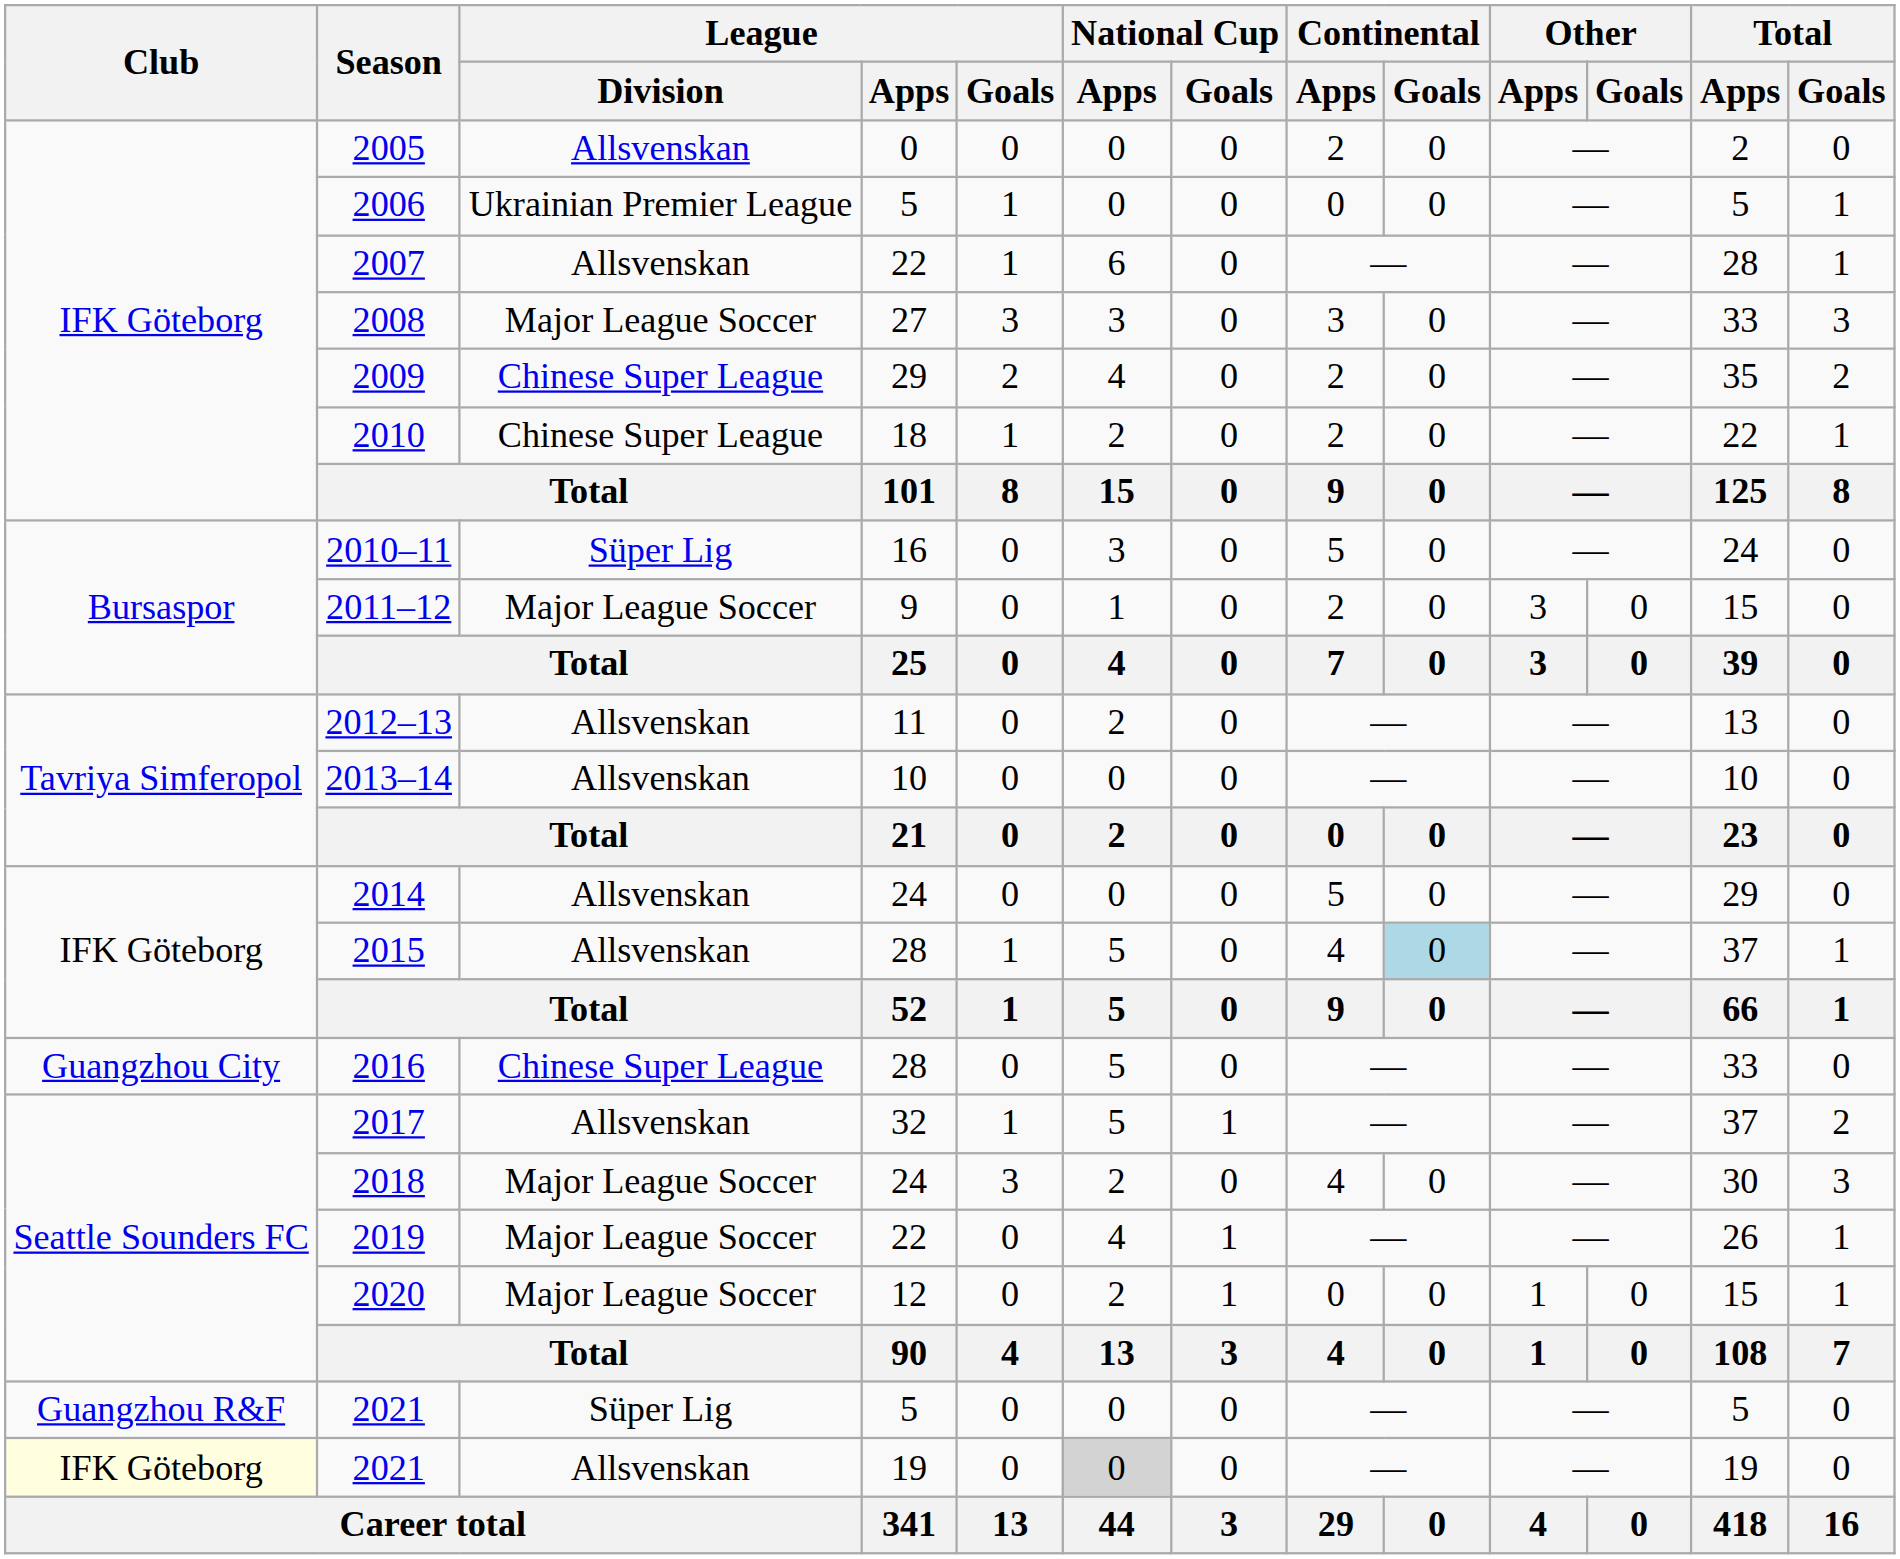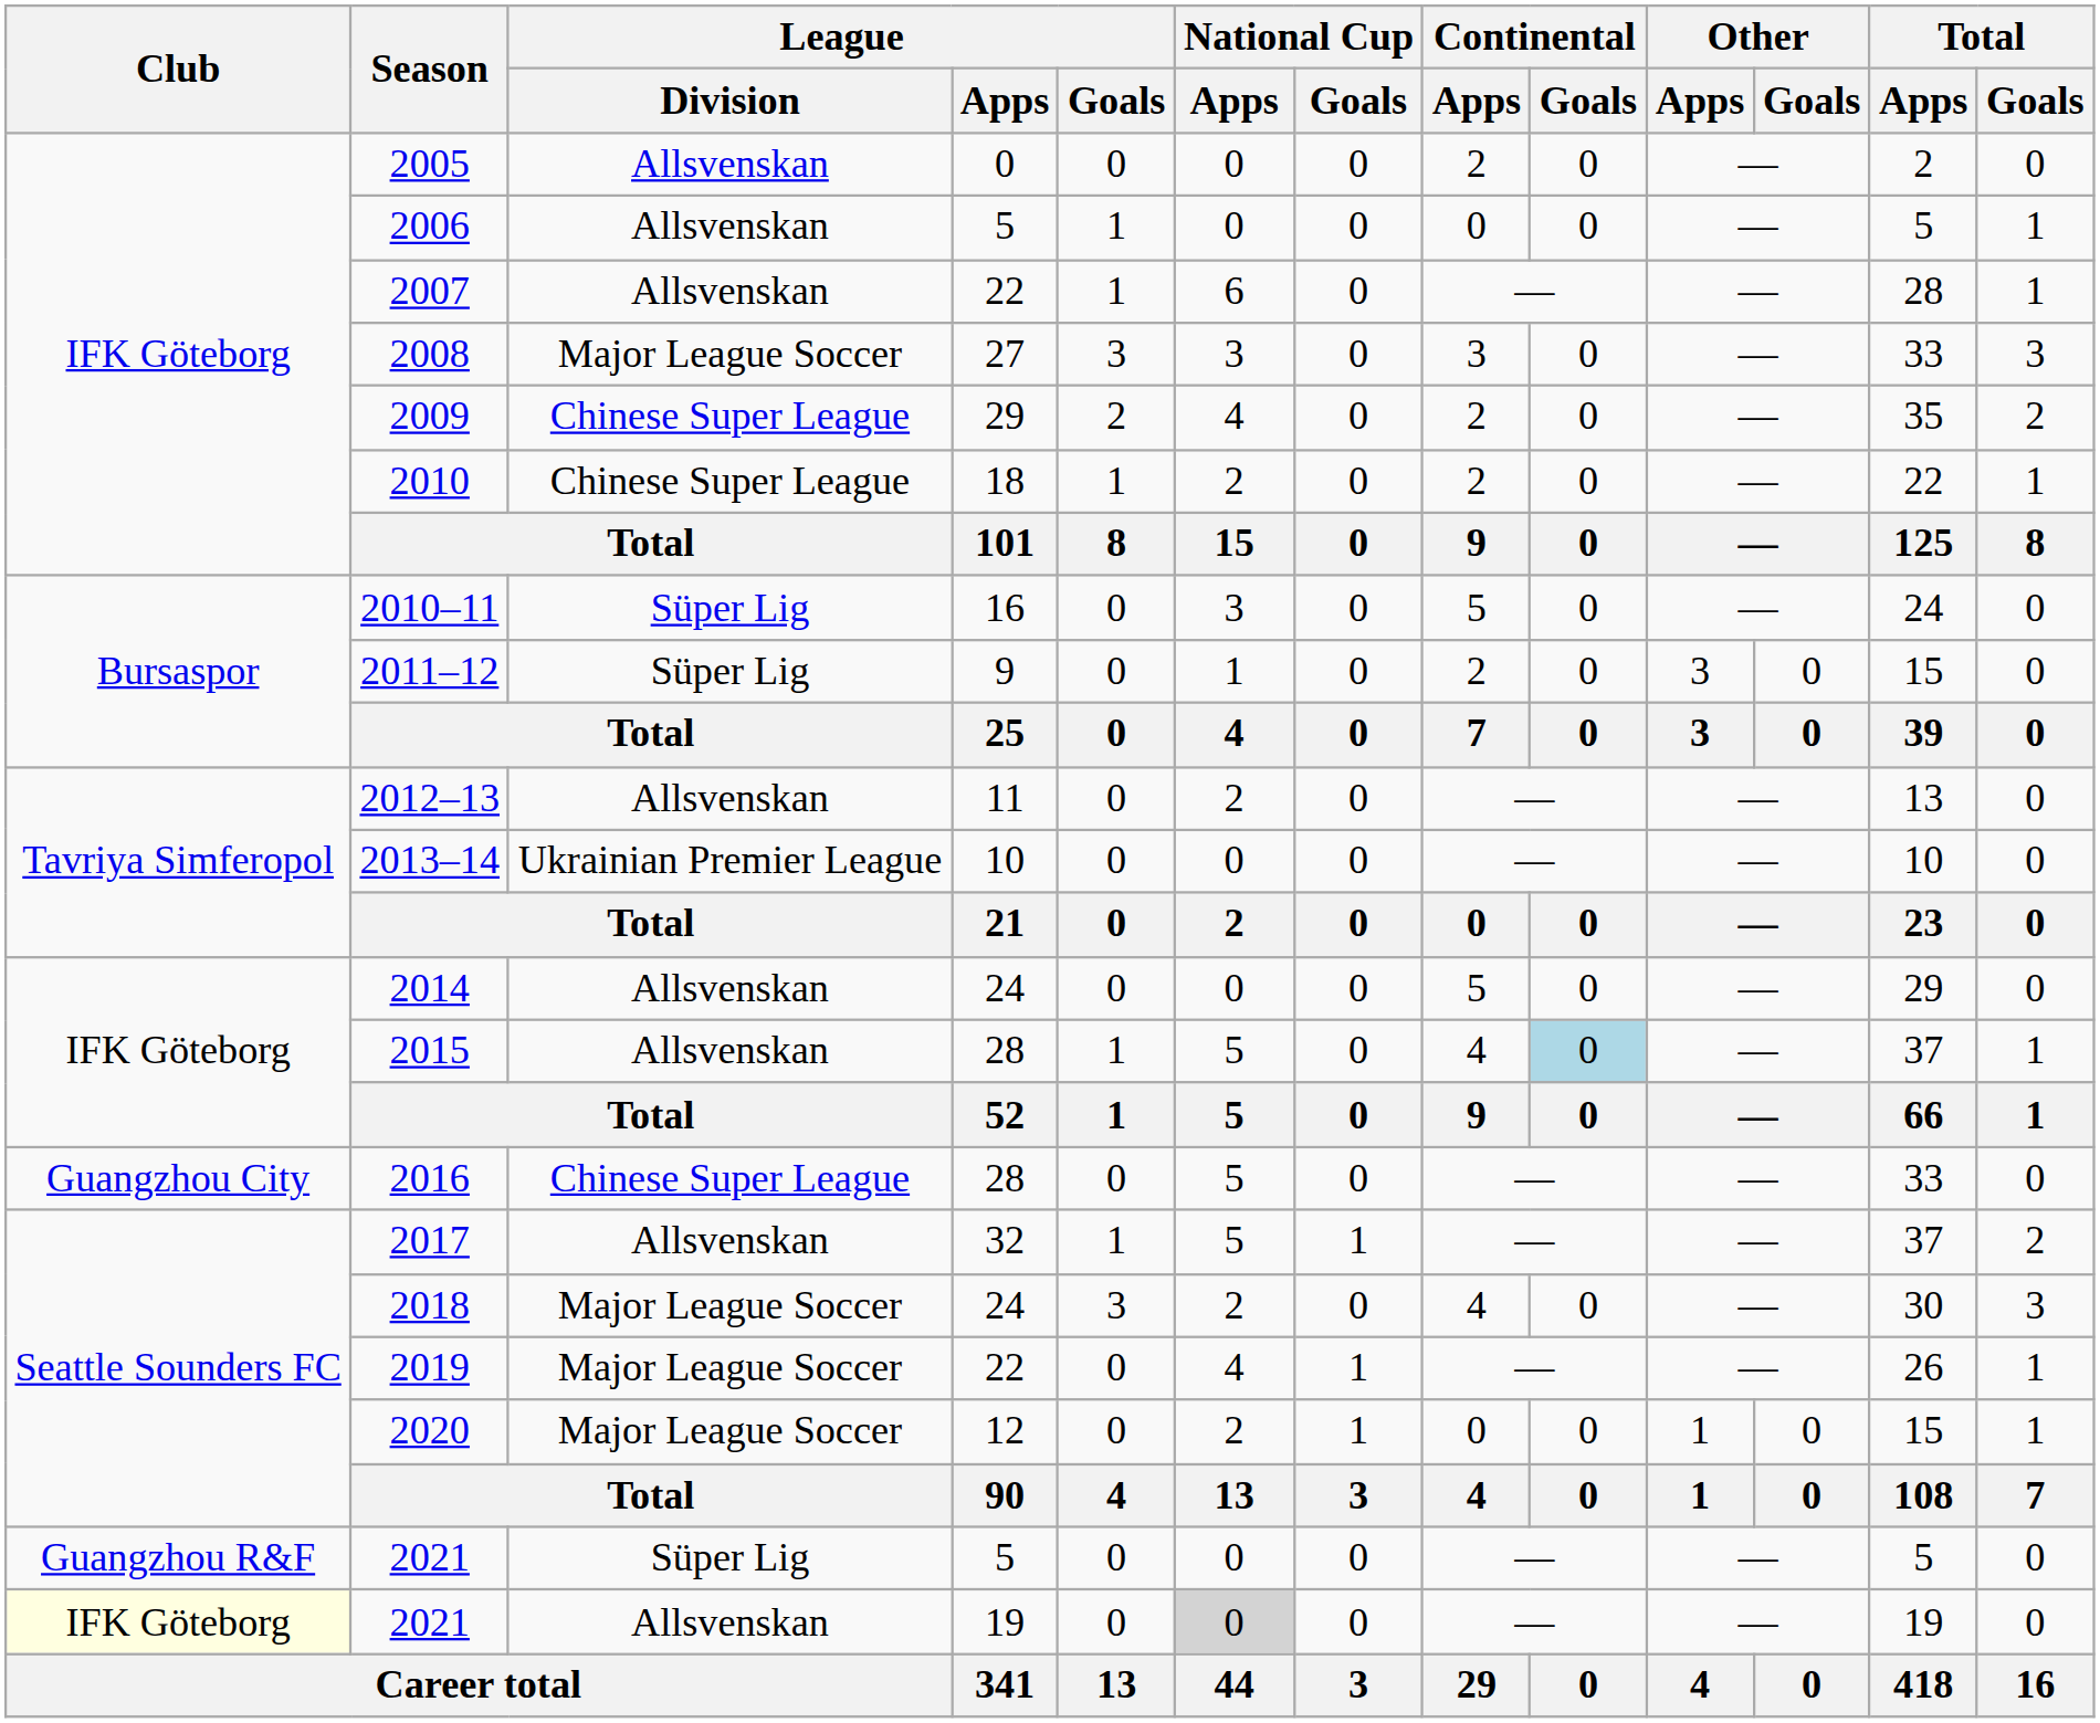2006 | League / Division: Ukrainian Premier League -> Allsvenskan
2011–12 | League / Division: Major League Soccer -> Süper Lig
2013–14 | League / Division: Allsvenskan -> Ukrainian Premier League
